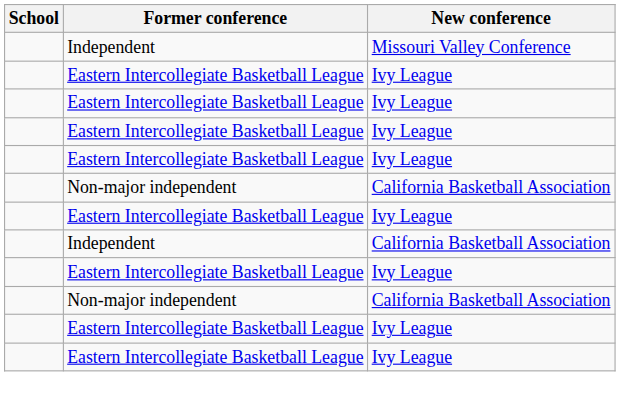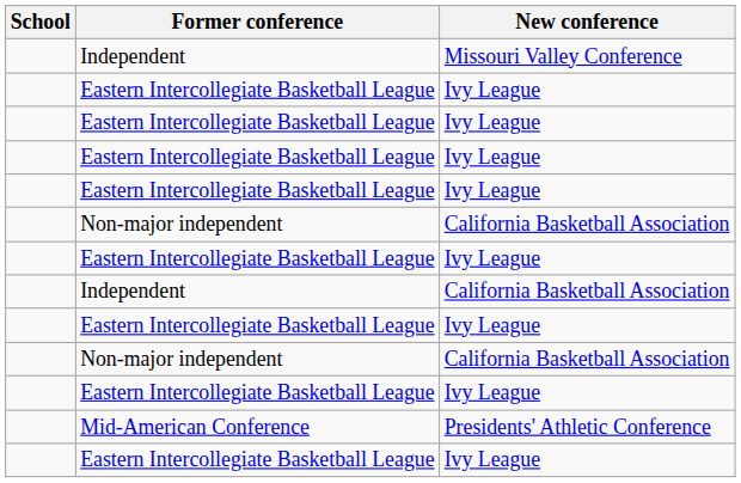+ row: Mid-American Conference | Presidents' Athletic Conference
